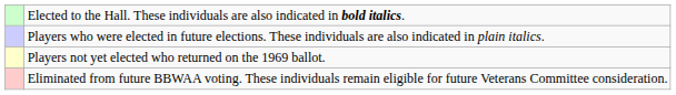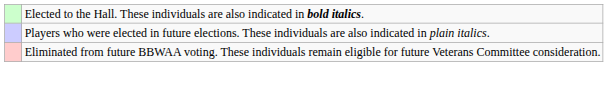- row: Players not yet elected who returned on the 1969 ballot.
